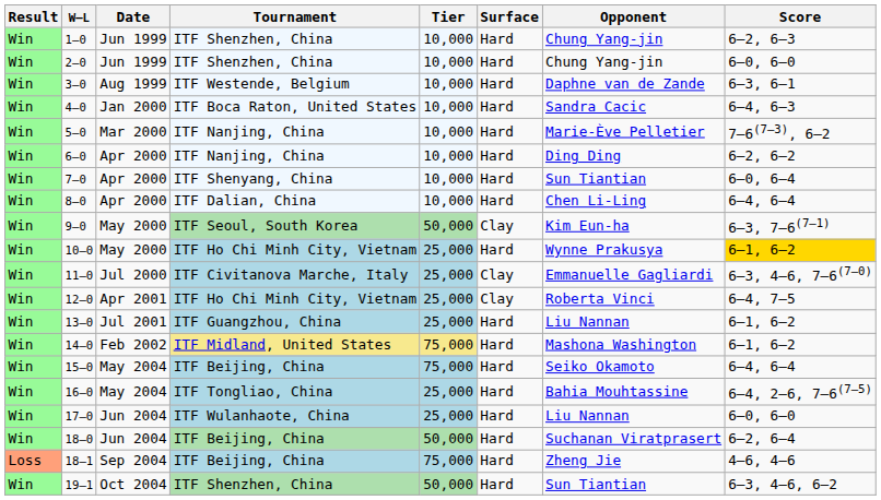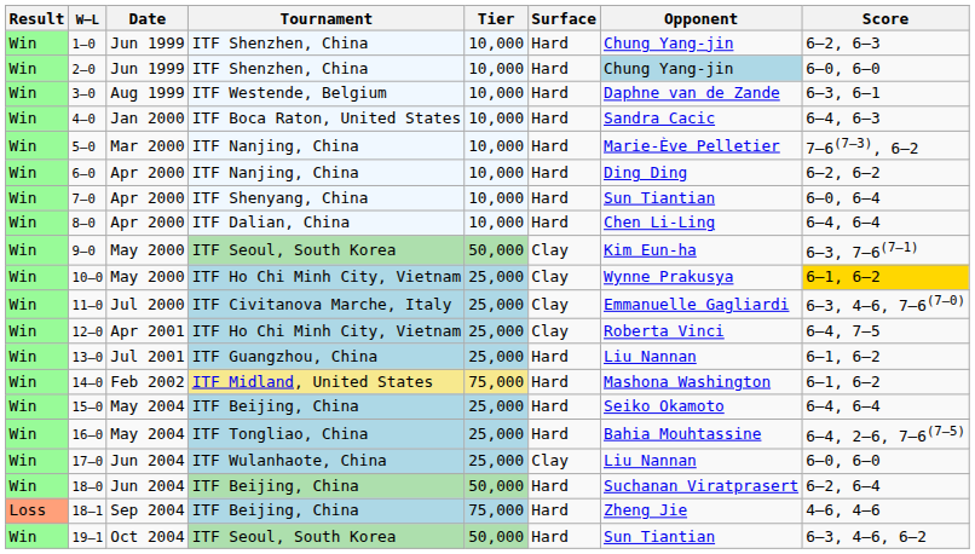2–0 | Opponent: no background -> lightblue background
10–0 | Surface: Hard -> Clay
15–0 | Tier: 75,000 -> 25,000
17–0 | Surface: Hard -> Clay
19–1 | Tournament: ITF Shenzhen, China -> ITF Seoul, South Korea
